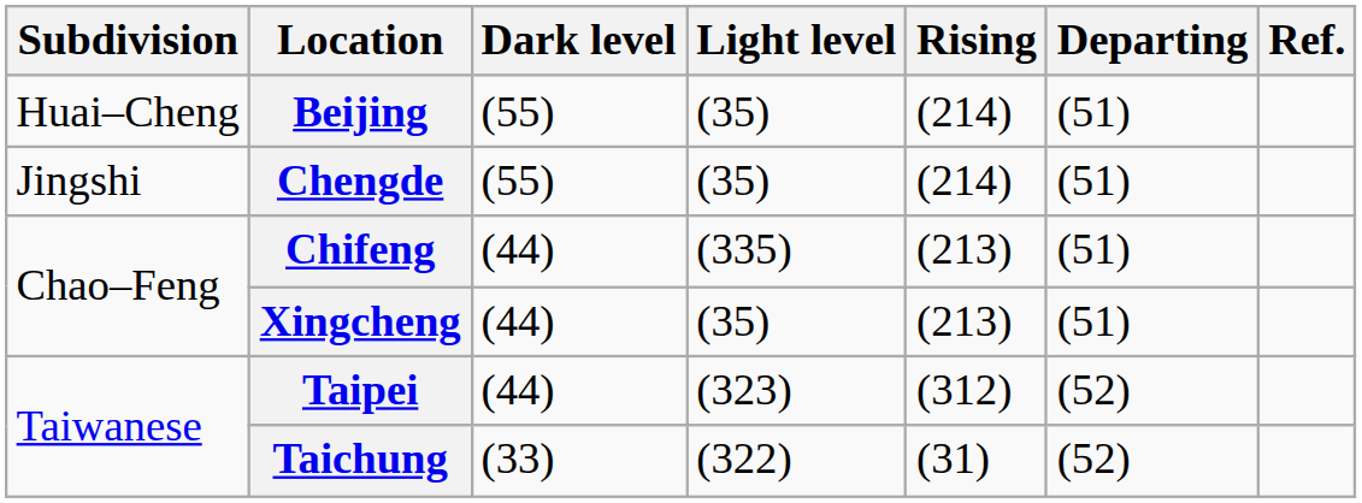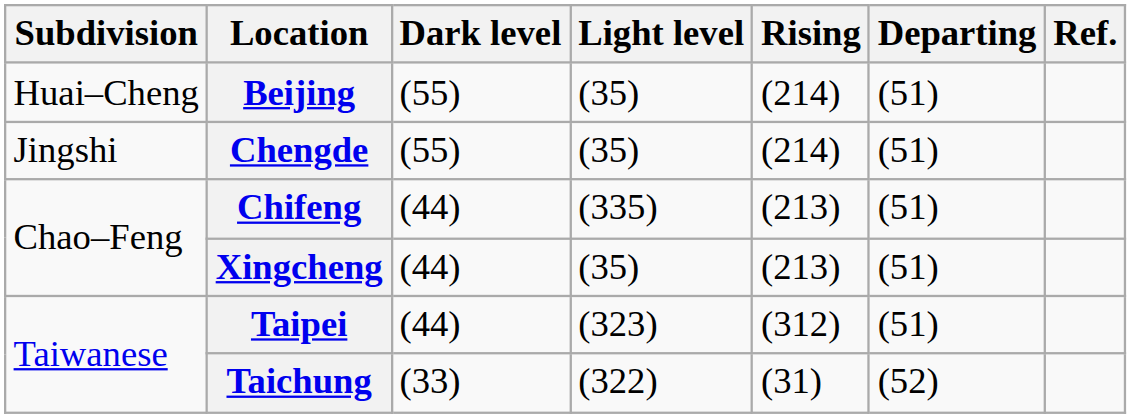Taipei | Departing: (52) -> (51)
